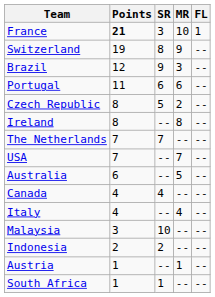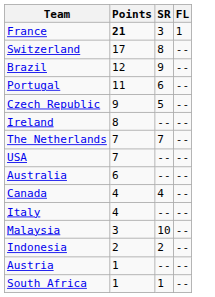- column: MR | 10 | 9 | 3 | 6 | 2 | 8 | -- | 7 | 5 | -- | 4 | -- | -- | 1 | --
Switzerland | Points: 19 -> 17
Czech Republic | Points: 8 -> 9
